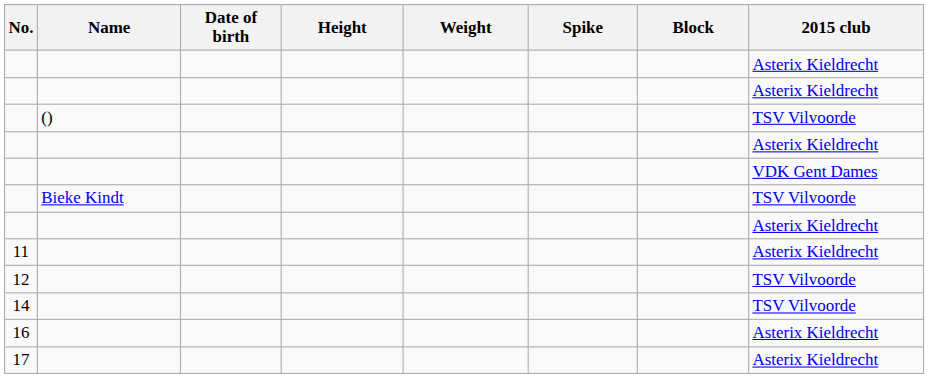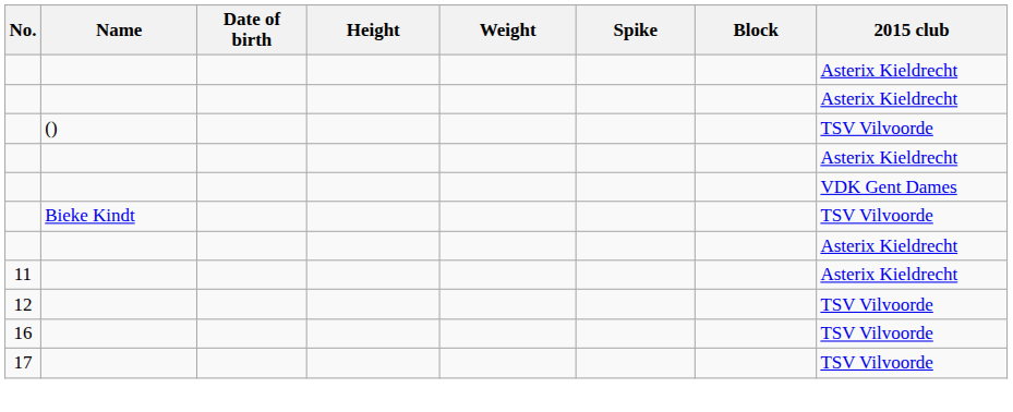- row: 14 | TSV Vilvoorde
16 | 2015 club: Asterix Kieldrecht -> TSV Vilvoorde
17 | 2015 club: Asterix Kieldrecht -> TSV Vilvoorde
